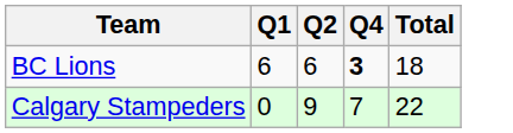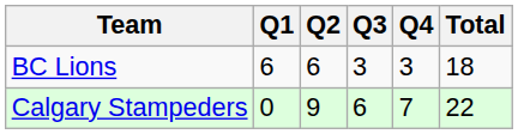+ column: Q3 | 3 | 6
BC Lions | Q4: bold -> normal
